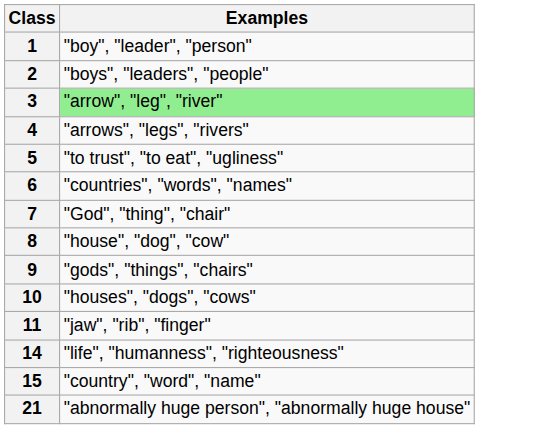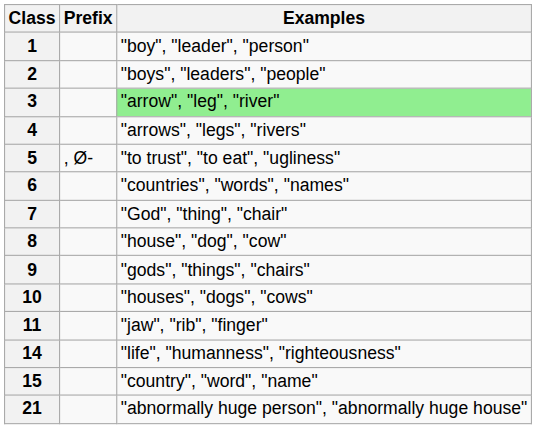+ column: Prefix | , Ø-
